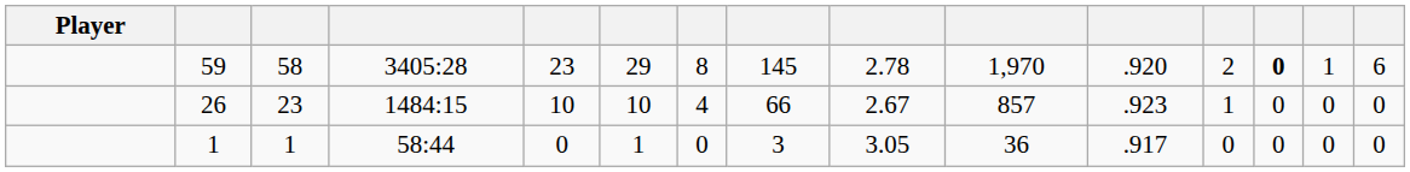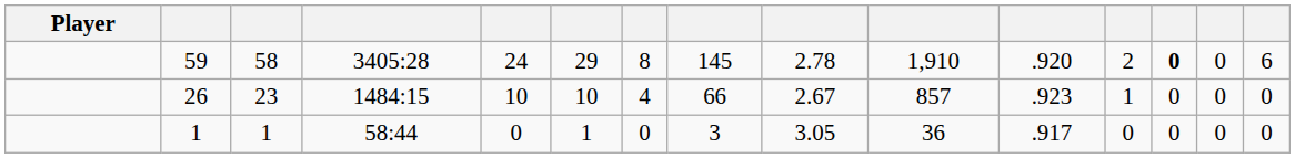59 | column 5: 23 -> 24
59 | column 10: 1,970 -> 1,910
59 | column 14: 1 -> 0
